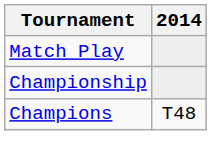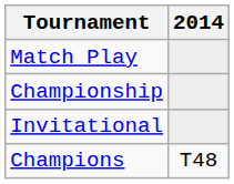+ row: Invitational
